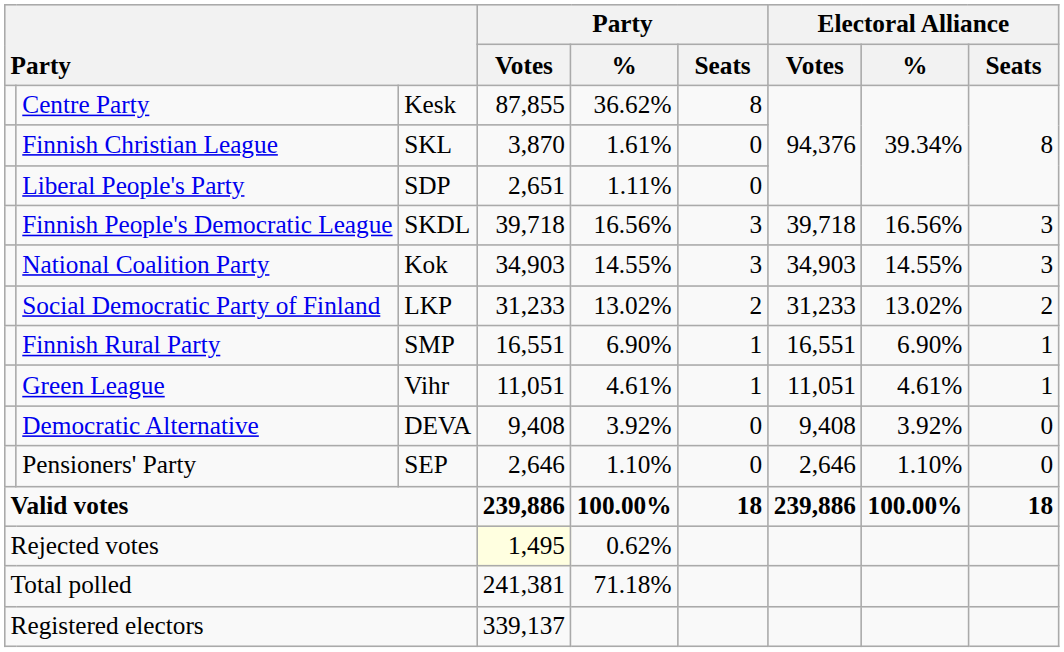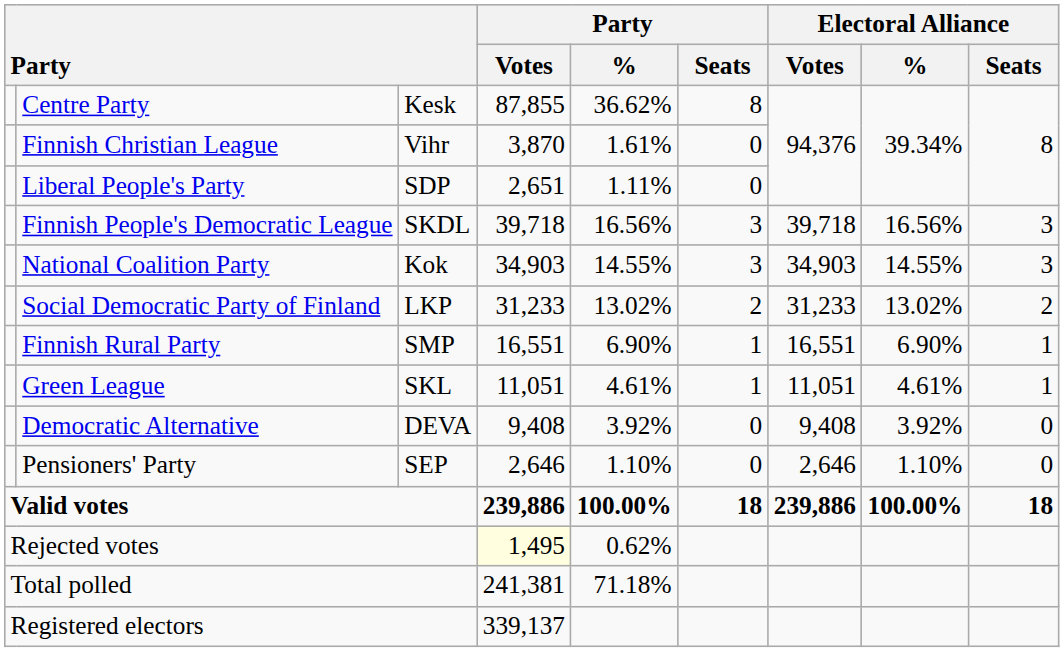Finnish Christian League | column 3: SKL -> Vihr
Green League | column 3: Vihr -> SKL
